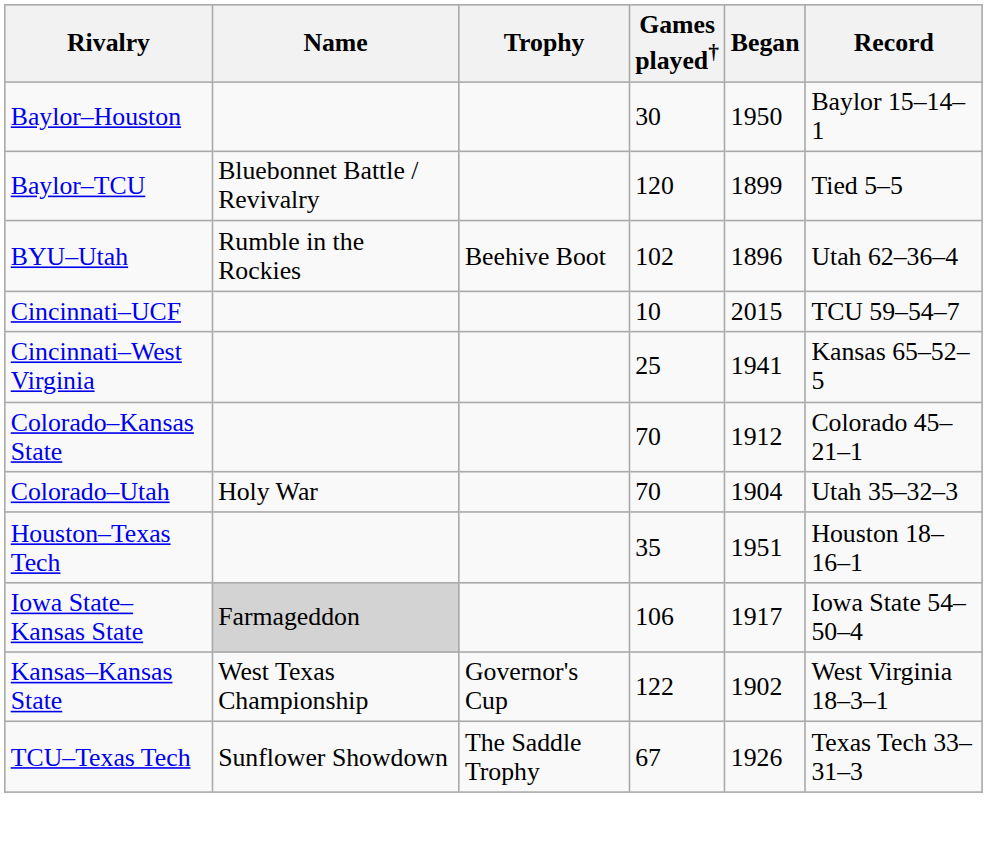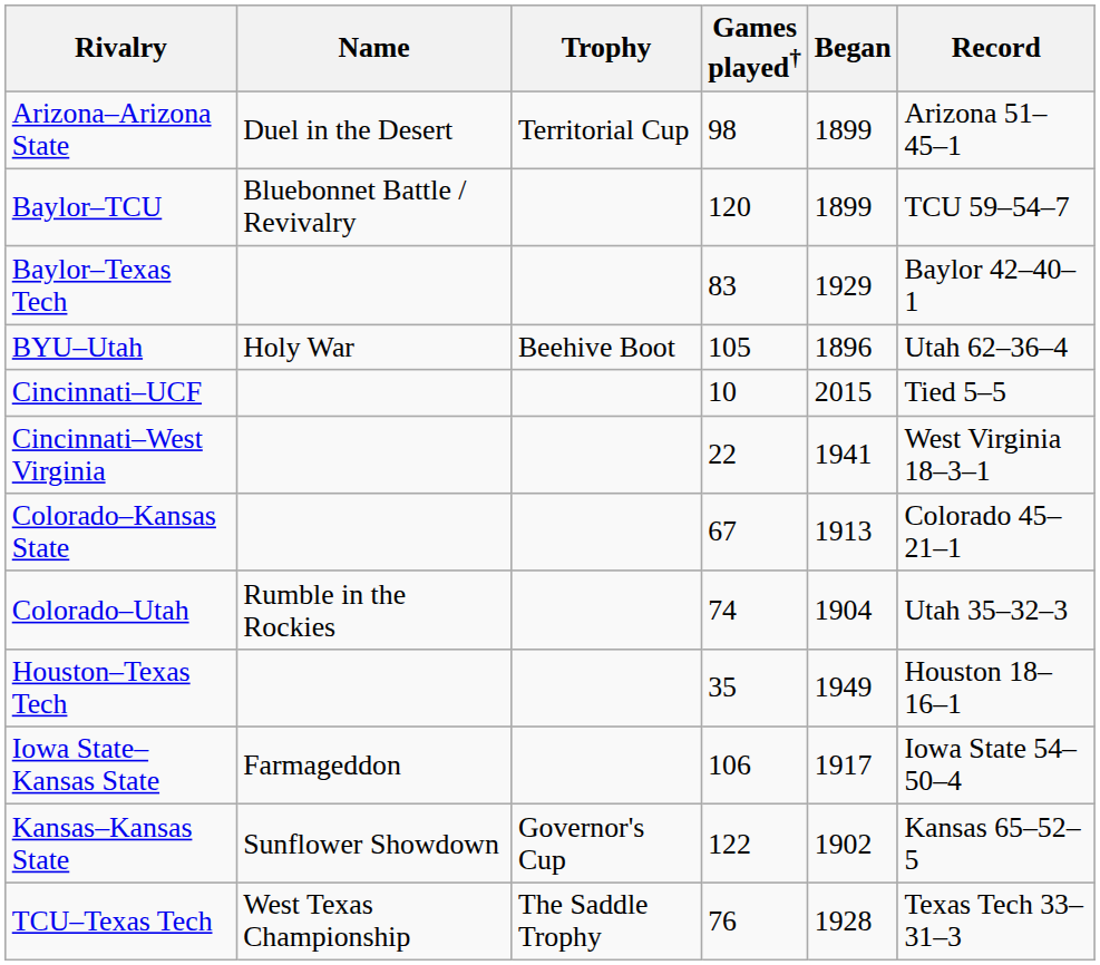+ row: Arizona–Arizona State | Duel in the Desert | Territorial Cup | 98 | 1899 | Arizona 51–45–1
- row: Baylor–Houston | 30 | 1950 | Baylor 15–14–1
Baylor–TCU | Record: Tied 5–5 -> TCU 59–54–7
+ row: Baylor–Texas Tech | 83 | 1929 | Baylor 42–40–1
BYU–Utah | Name: Rumble in the Rockies -> Holy War
BYU–Utah | Games played†: 102 -> 105
Cincinnati–UCF | Record: TCU 59–54–7 -> Tied 5–5
Cincinnati–West Virginia | Games played†: 25 -> 22
Cincinnati–West Virginia | Record: Kansas 65–52–5 -> West Virginia 18–3–1
Colorado–Kansas State | Games played†: 70 -> 67
Colorado–Kansas State | Began: 1912 -> 1913
Colorado–Utah | Name: Holy War -> Rumble in the Rockies
Colorado–Utah | Games played†: 70 -> 74
Houston–Texas Tech | Began: 1951 -> 1949
Iowa State–Kansas State | Name: lightgrey background -> no background
Kansas–Kansas State | Name: West Texas Championship -> Sunflower Showdown
Kansas–Kansas State | Record: West Virginia 18–3–1 -> Kansas 65–52–5
TCU–Texas Tech | Name: Sunflower Showdown -> West Texas Championship
TCU–Texas Tech | Games played†: 67 -> 76
TCU–Texas Tech | Began: 1926 -> 1928
